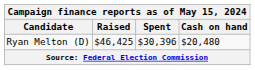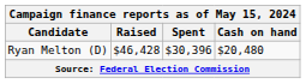Ryan Melton (D) | Raised: $46,425 -> $46,428
